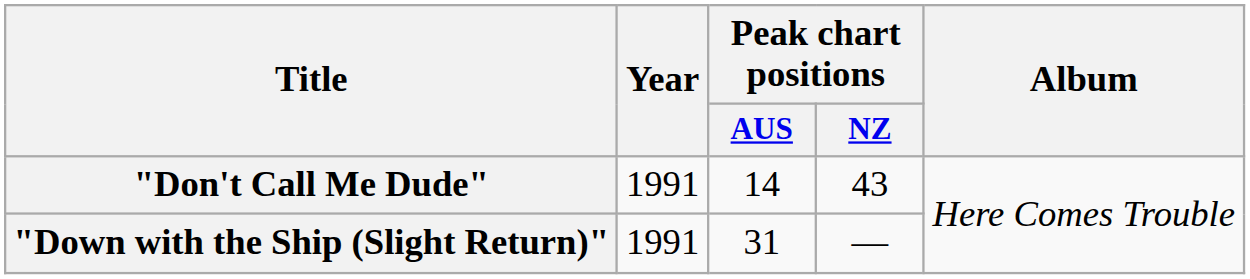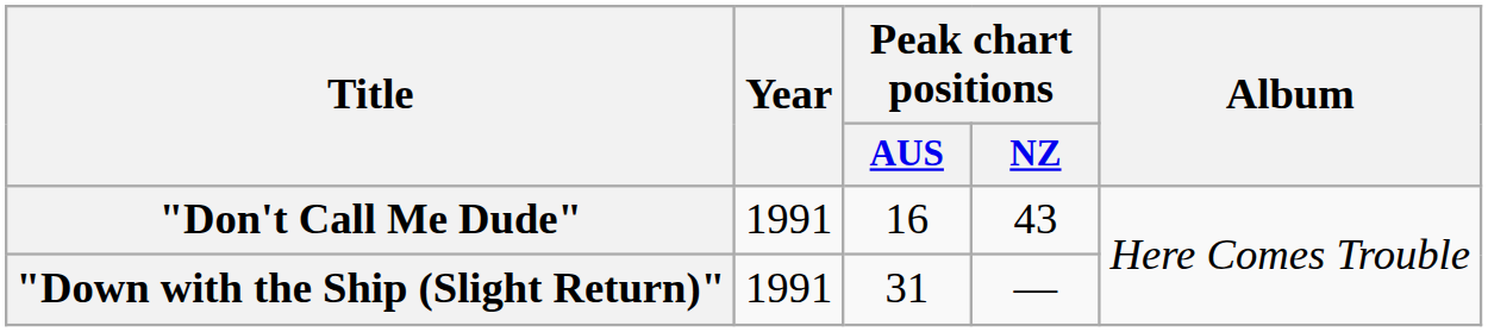"Don't Call Me Dude" | Peak chart positions / AUS: 14 -> 16
